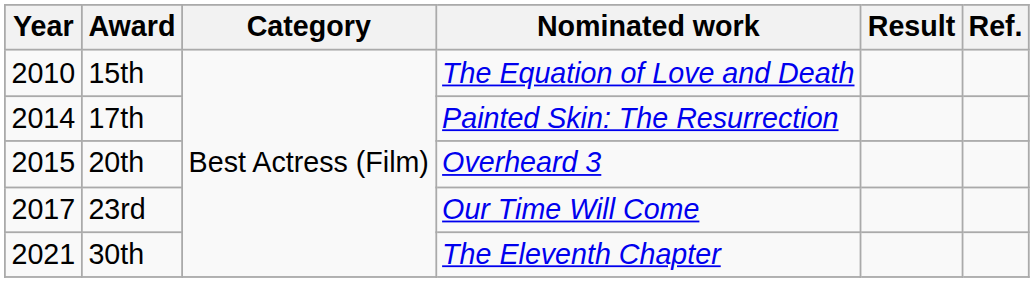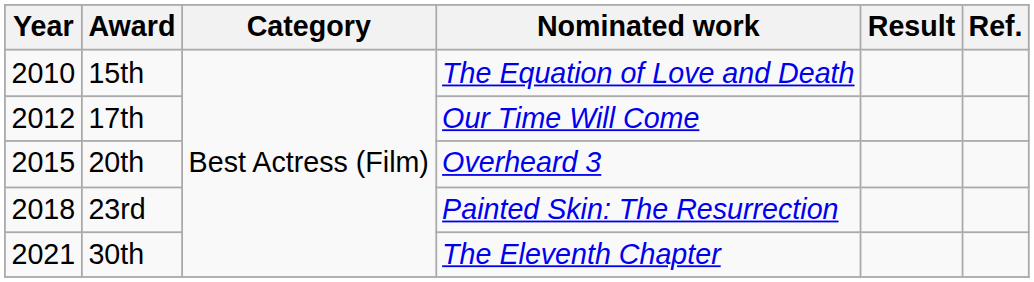17th | Year: 2014 -> 2012
17th | Nominated work: Painted Skin: The Resurrection -> Our Time Will Come
23rd | Year: 2017 -> 2018
23rd | Nominated work: Our Time Will Come -> Painted Skin: The Resurrection
